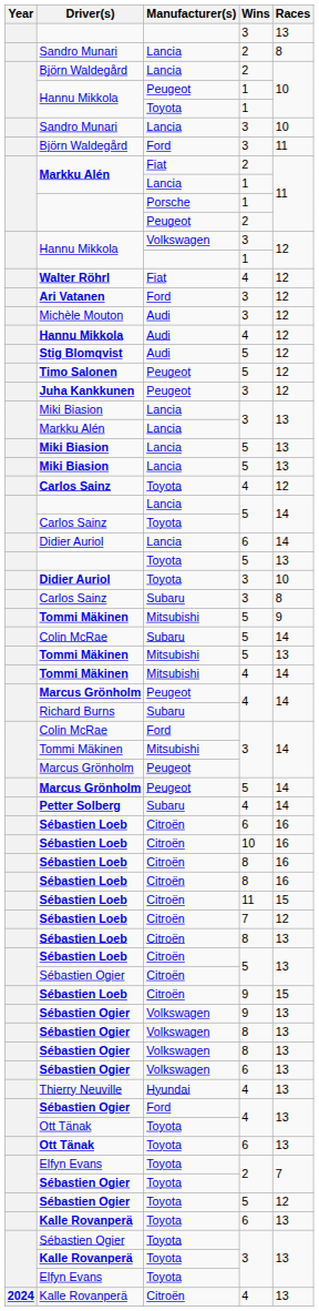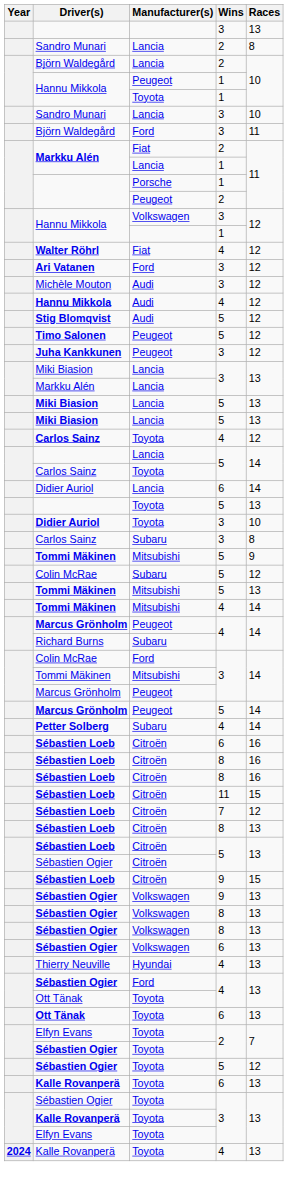Colin McRae / 5 | Races: 14 -> 12
- row: Sébastien Loeb | Citroën | 10 | 16
Kalle Rovanperä / 4 | Manufacturer(s): Citroën -> Toyota
